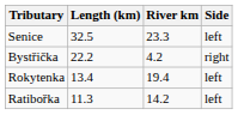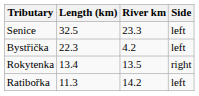Bystřička | Length (km): 22.2 -> 22.3
Bystřička | Side: right -> left
Rokytenka | River km: 19.4 -> 13.5
Rokytenka | Side: left -> right
